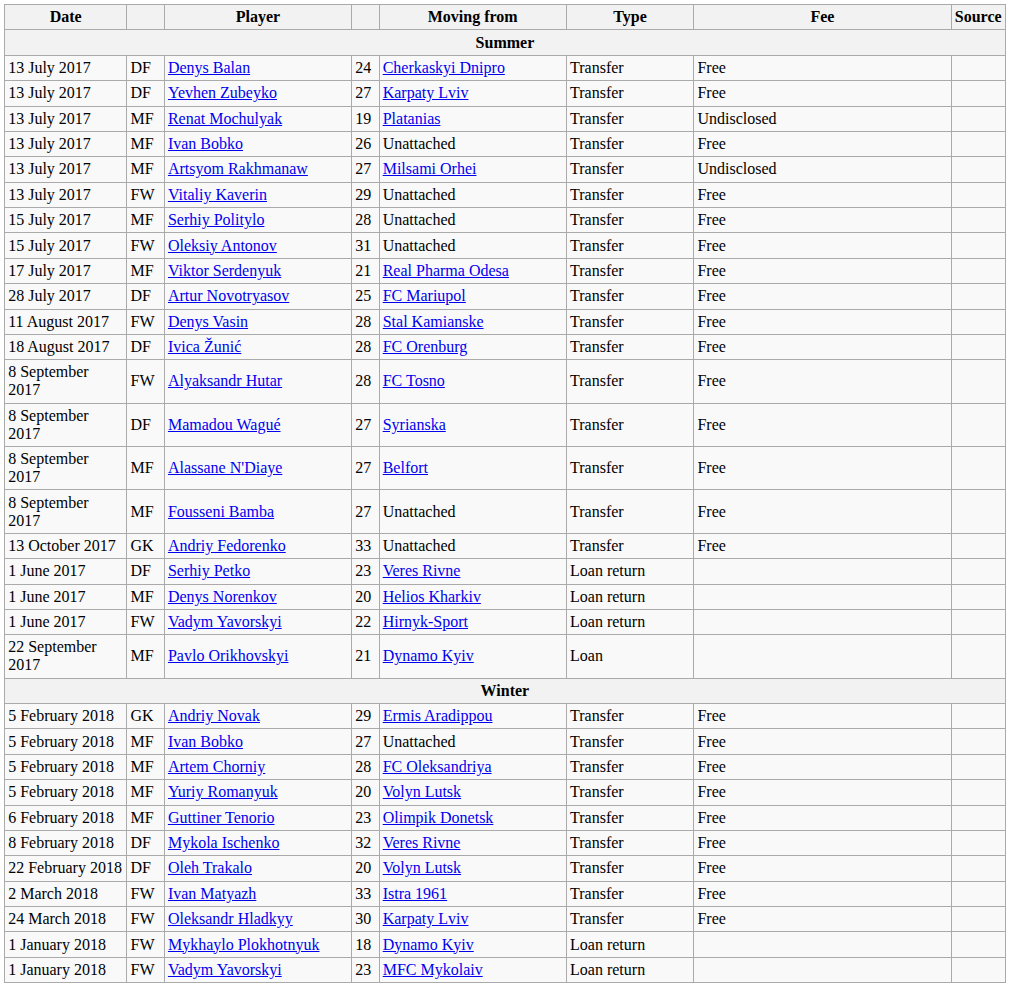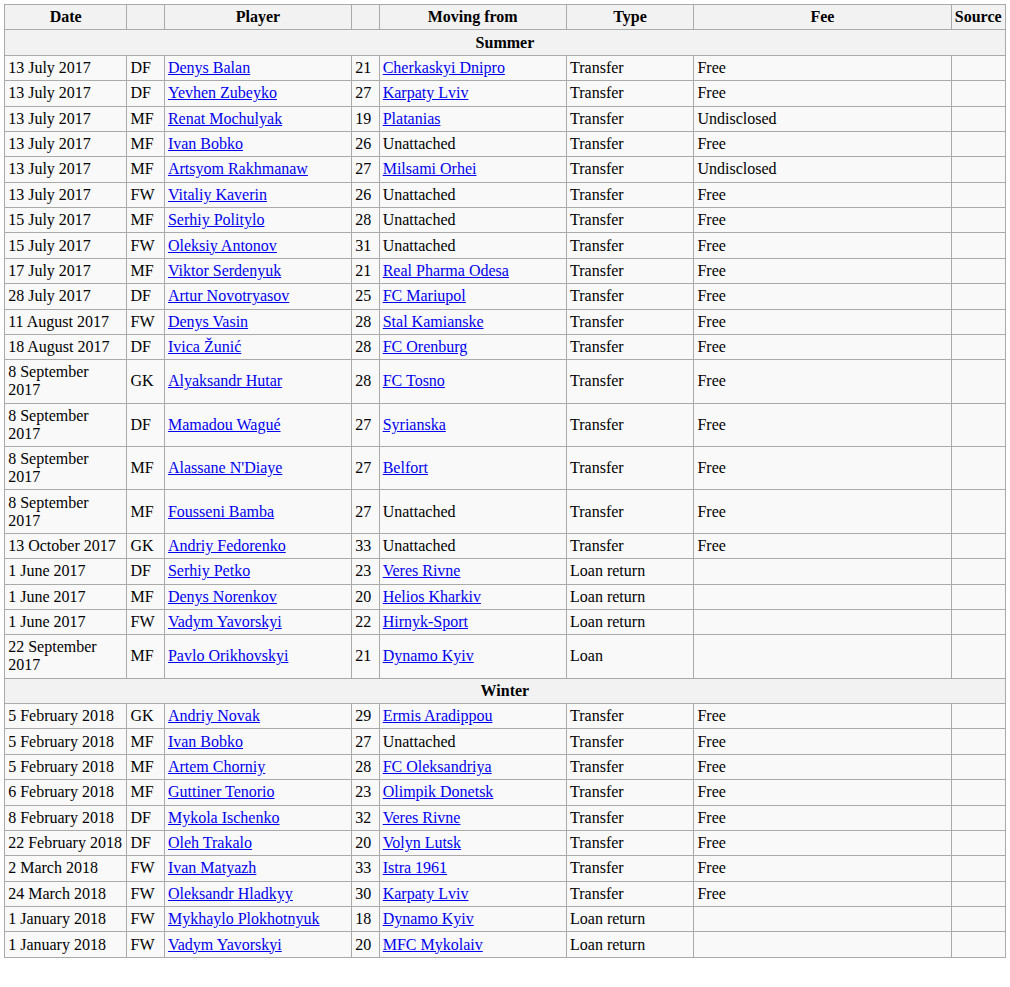Denys Balan | column 4: 24 -> 21
Vitaliy Kaverin | column 4: 29 -> 26
Alyaksandr Hutar | column 2: FW -> GK
- row: 5 February 2018 | MF | Yuriy Romanyuk | 20 | Volyn Lutsk | Transfer | Free
1 January 2018 / Vadym Yavorskyi | column 4: 23 -> 20
